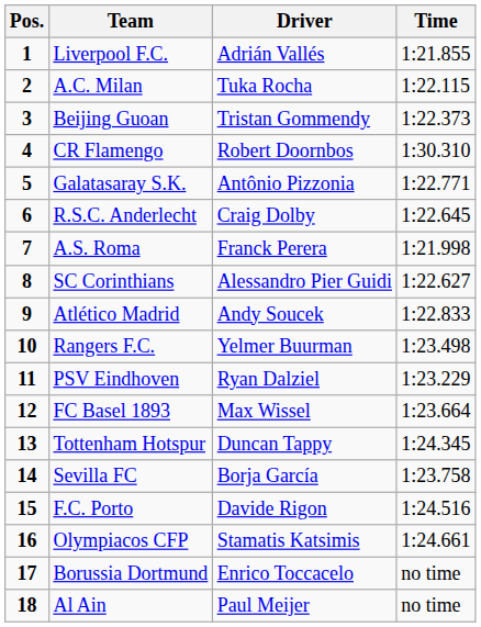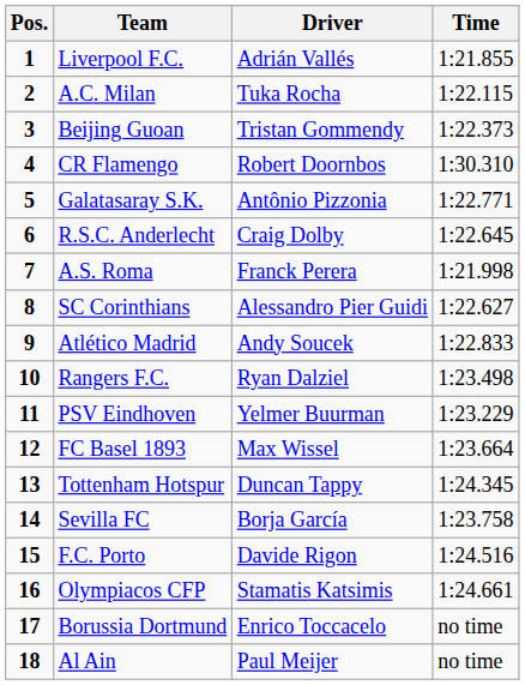Rangers F.C. | Driver: Yelmer Buurman -> Ryan Dalziel
PSV Eindhoven | Driver: Ryan Dalziel -> Yelmer Buurman
